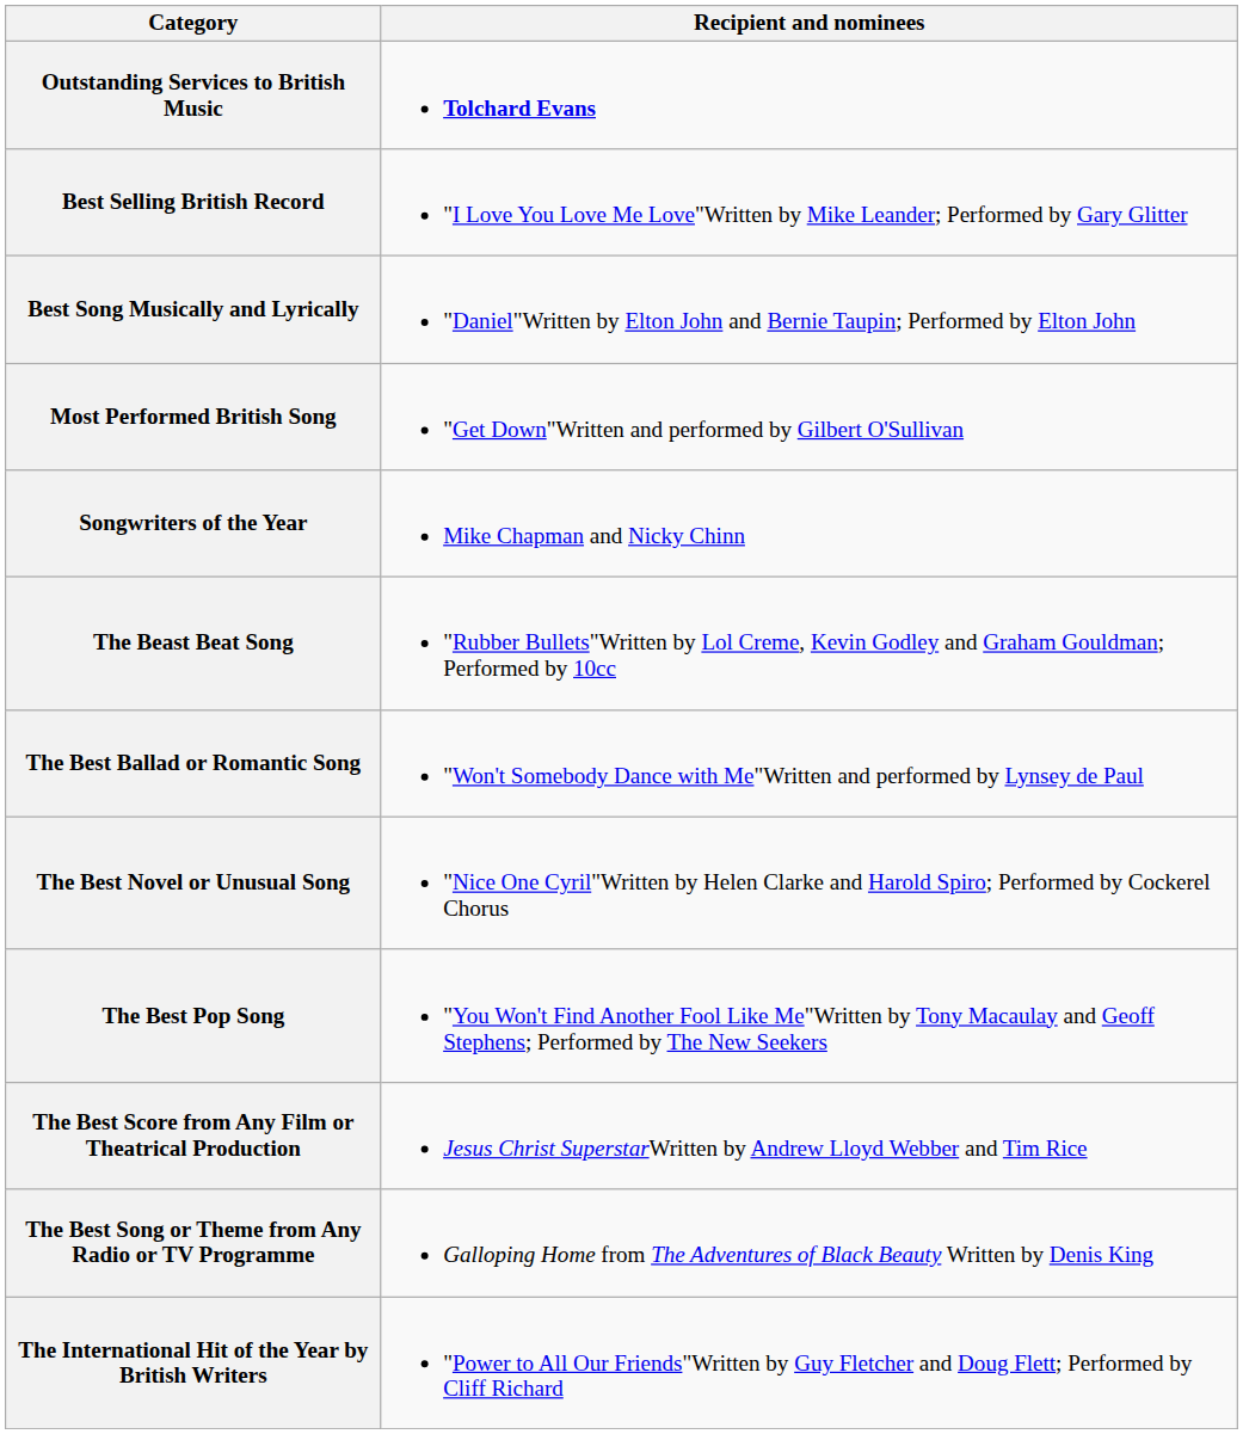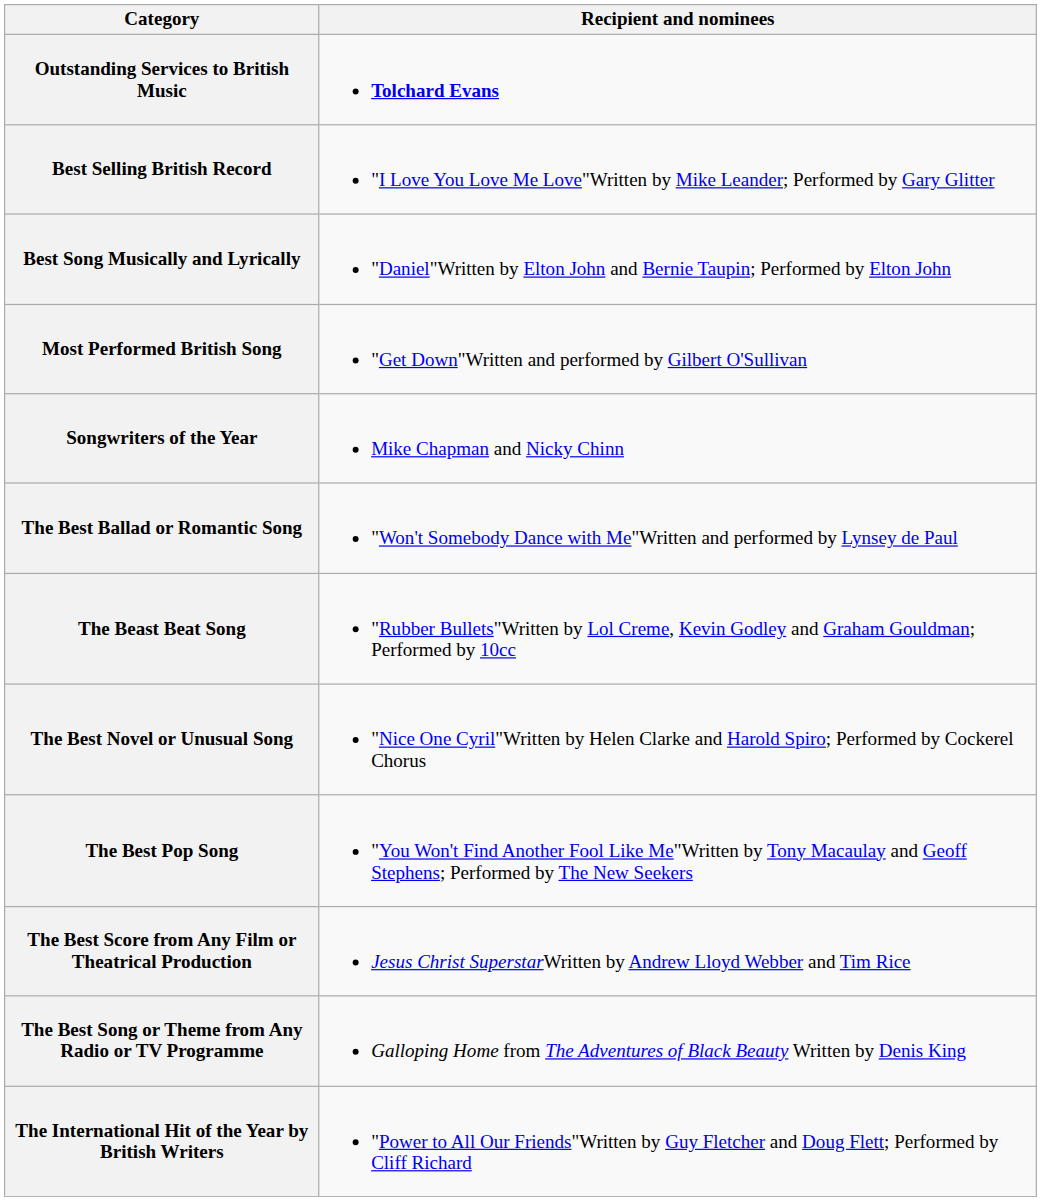rows swapped: The Best Ballad or Romantic Song <-> The Beast Beat Song
